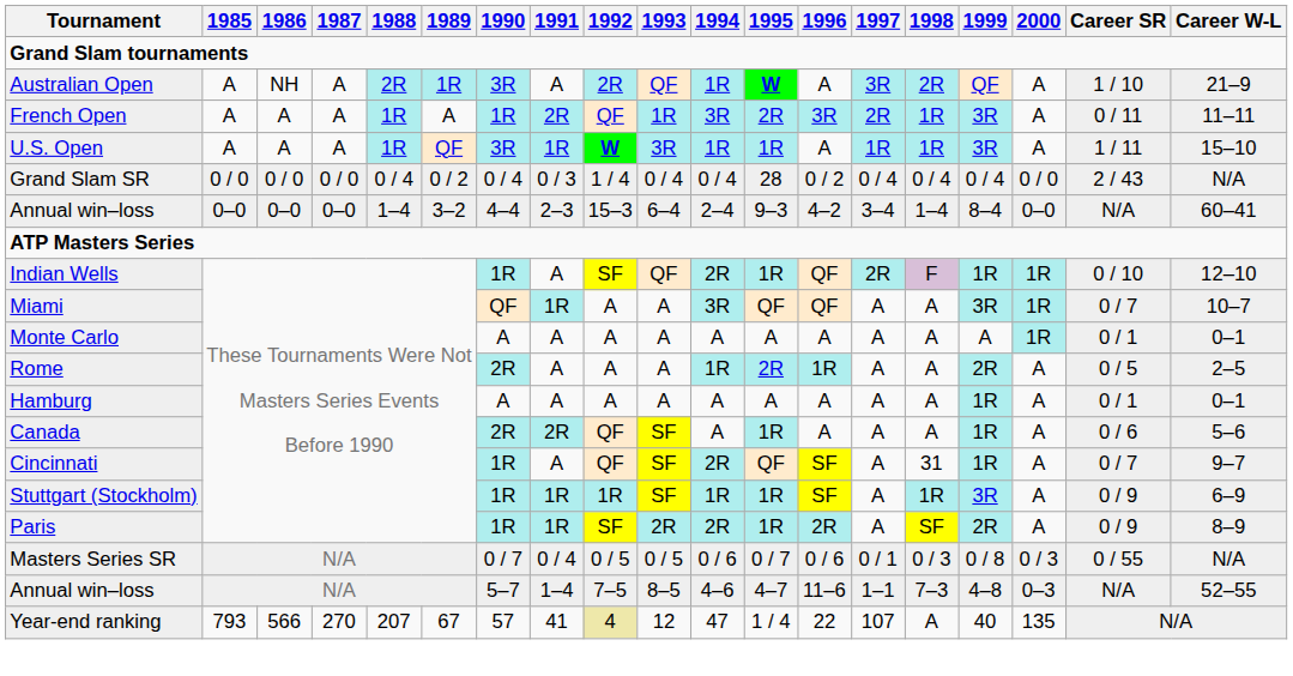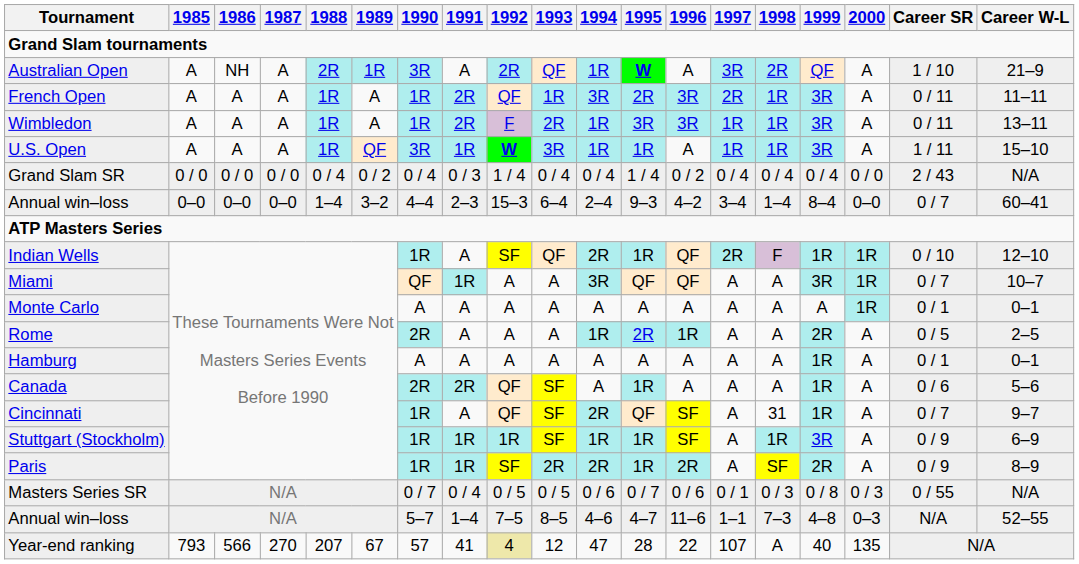+ row: Wimbledon | A | A | A | 1R | A | 1R | 2R | F | 2R | 1R | 3R | 3R | 1R | 1R | 3R | A | 0 / 11 | 13–11
Grand Slam SR | 1995: 28 -> 1 / 4
Annual win–loss / 0–0 | Career SR: N/A -> 0 / 7
Year-end ranking | 1995: 1 / 4 -> 28
